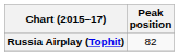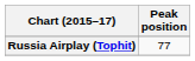Russia Airplay (Tophit) | Peak position: 82 -> 77
